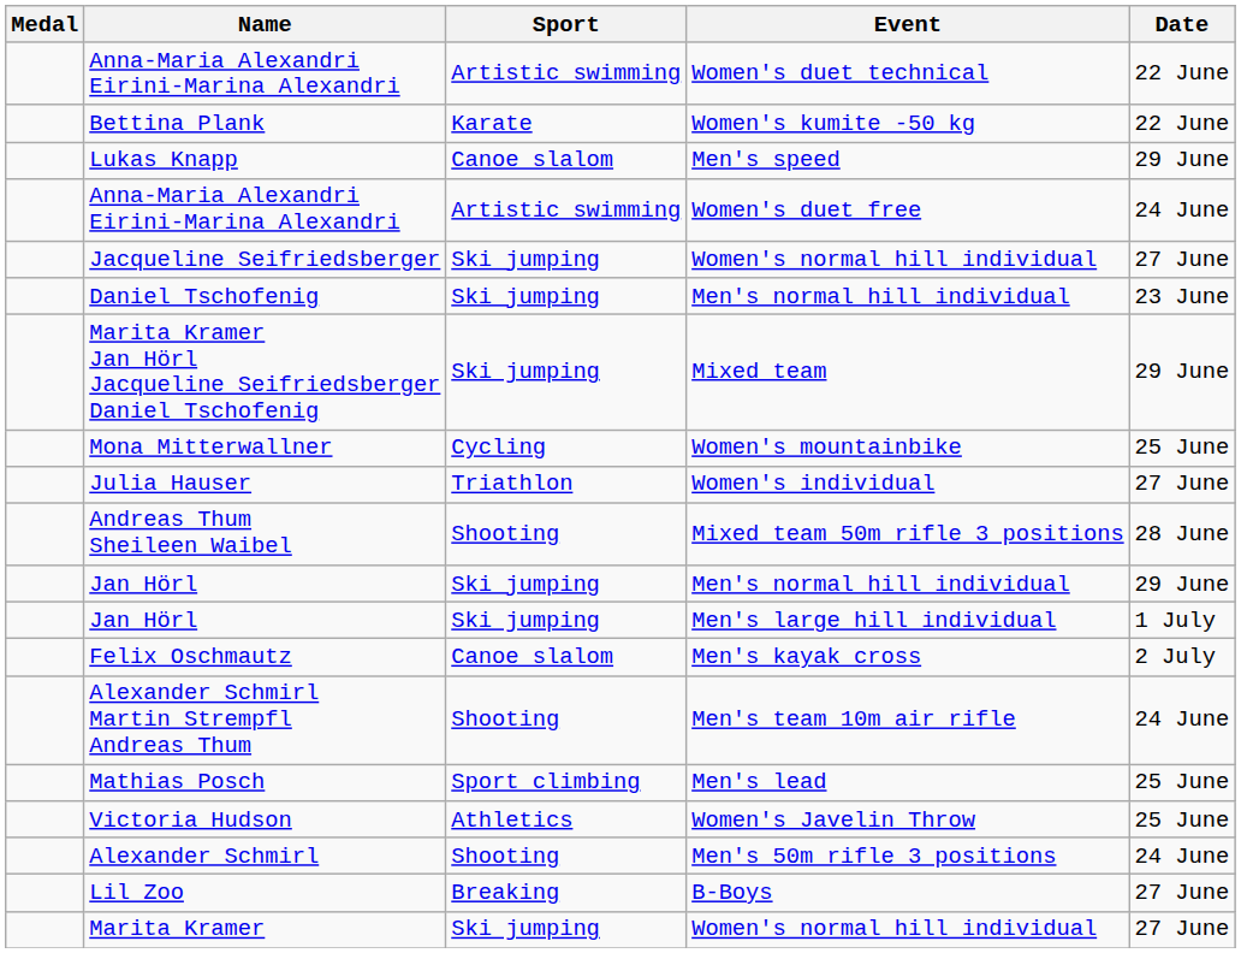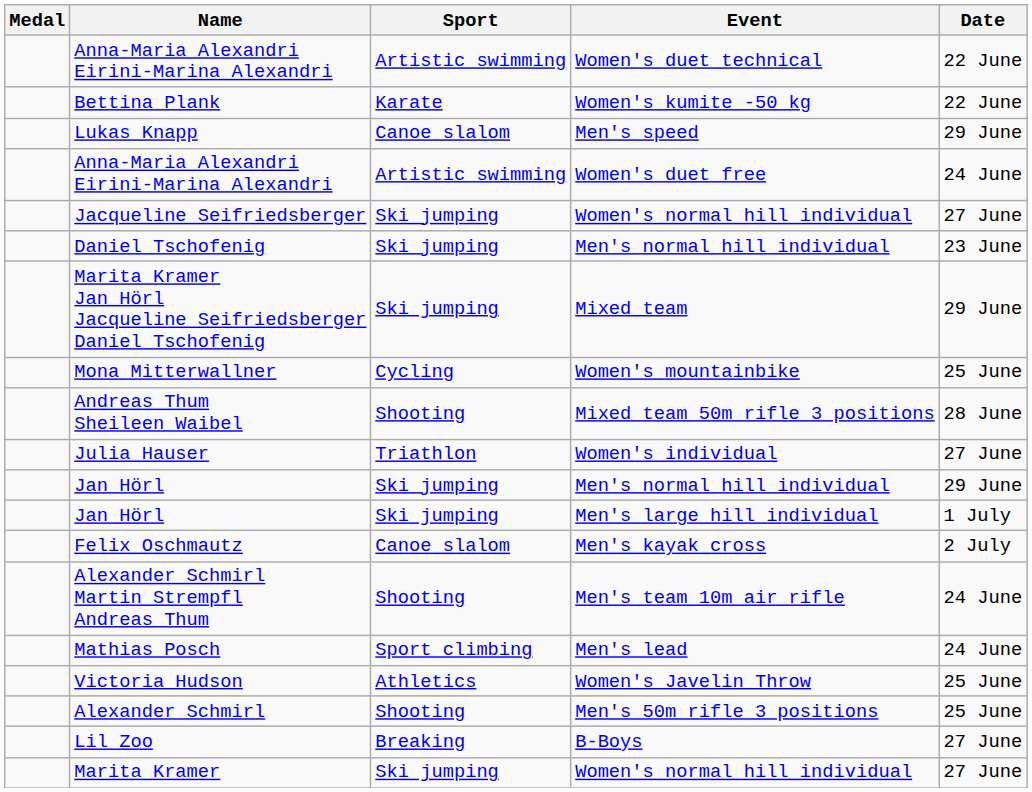rows swapped: Julia Hauser <-> Andreas Thum Sheileen Waibel
Mathias Posch | Date: 25 June -> 24 June
Alexander Schmirl | Date: 24 June -> 25 June
